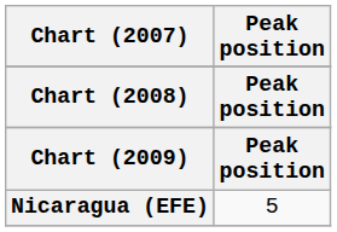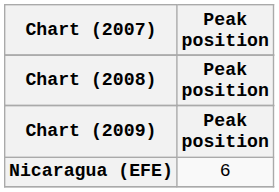Nicaragua (EFE) | Peak position: 5 -> 6
